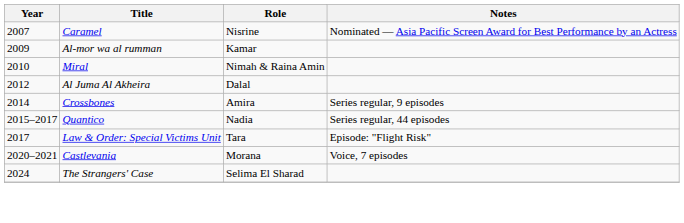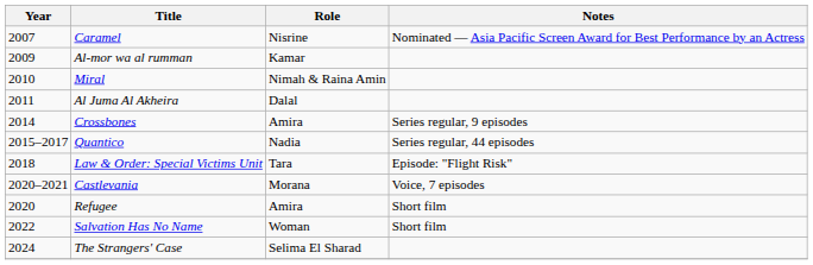Al Juma Al Akheira | Year: 2012 -> 2011
Law & Order: Special Victims Unit | Year: 2017 -> 2018
+ row: 2020 | Refugee | Amira | Short film
+ row: 2022 | Salvation Has No Name | Woman | Short film
